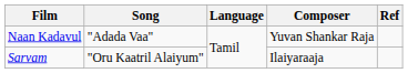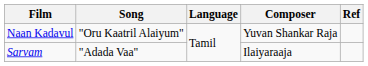Naan Kadavul | Song: "Adada Vaa" -> "Oru Kaatril Alaiyum"
Sarvam | Song: "Oru Kaatril Alaiyum" -> "Adada Vaa"
